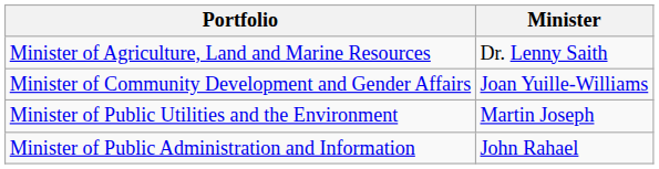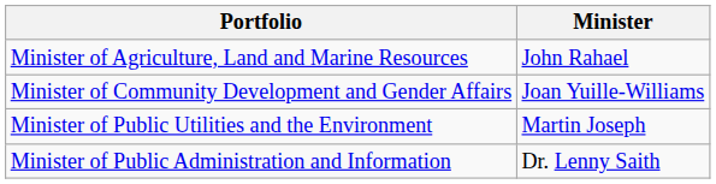Minister of Agriculture, Land and Marine Resources | column 2: Dr. Lenny Saith -> John Rahael
Minister of Public Administration and Information | column 2: John Rahael -> Dr. Lenny Saith
